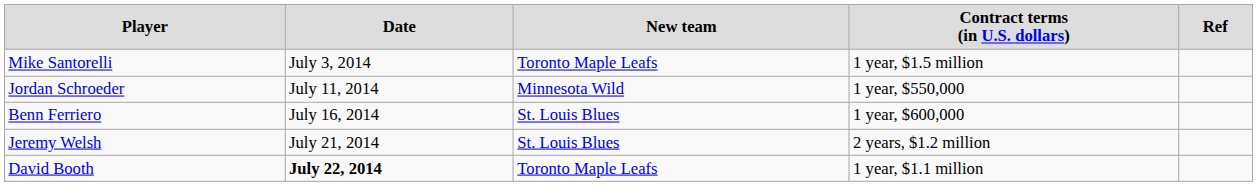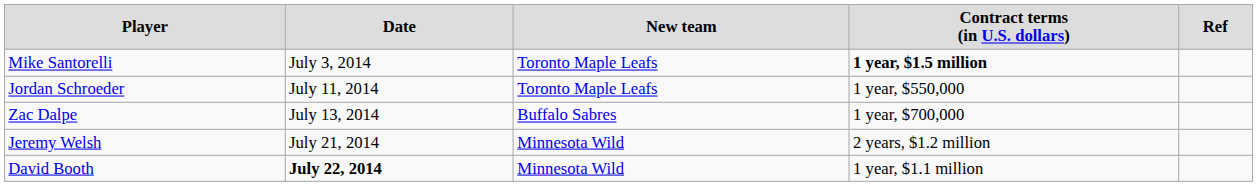Mike Santorelli | column 4: normal -> bold
Jordan Schroeder | column 3: Minnesota Wild -> Toronto Maple Leafs
+ row: Zac Dalpe | July 13, 2014 | Buffalo Sabres | 1 year, $700,000
- row: Benn Ferriero | July 16, 2014 | St. Louis Blues | 1 year, $600,000
Jeremy Welsh | column 3: St. Louis Blues -> Minnesota Wild
David Booth | column 3: Toronto Maple Leafs -> Minnesota Wild
